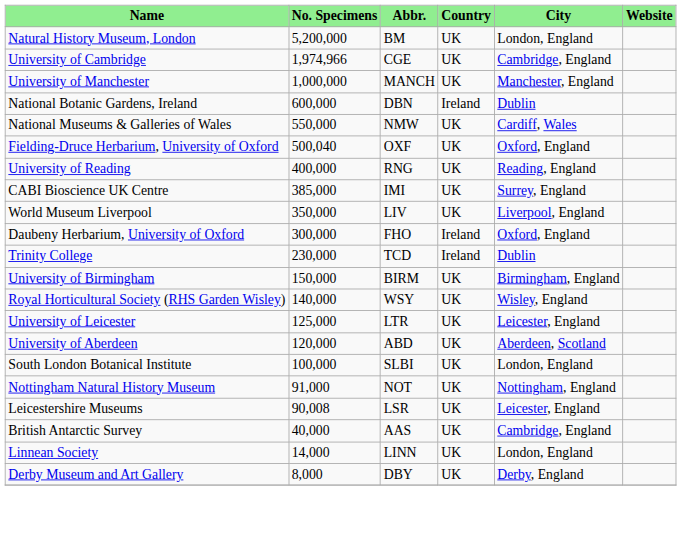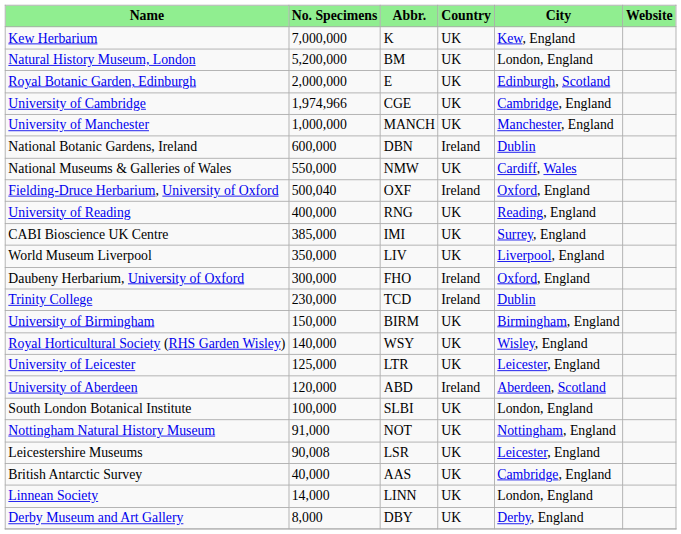+ row: Kew Herbarium | 7,000,000 | K | UK | Kew, England
+ row: Royal Botanic Garden, Edinburgh | 2,000,000 | E | UK | Edinburgh, Scotland
Fielding-Druce Herbarium, University of Oxford | Country: UK -> Ireland
University of Aberdeen | Country: UK -> Ireland
